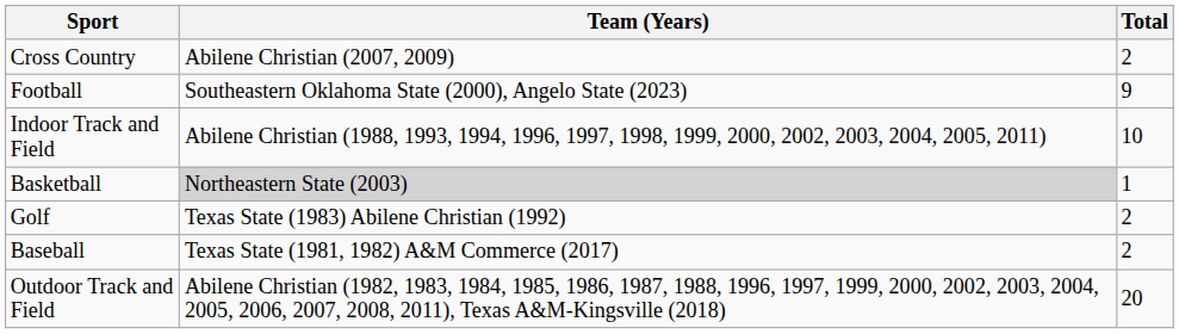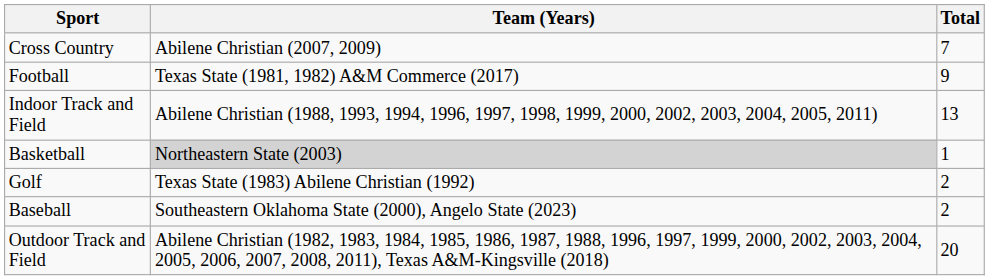Cross Country | Total: 2 -> 7
Football | Team (Years): Southeastern Oklahoma State (2000), Angelo State (2023) -> Texas State (1981, 1982) A&M Commerce (2017)
Indoor Track and Field | Total: 10 -> 13
Baseball | Team (Years): Texas State (1981, 1982) A&M Commerce (2017) -> Southeastern Oklahoma State (2000), Angelo State (2023)
